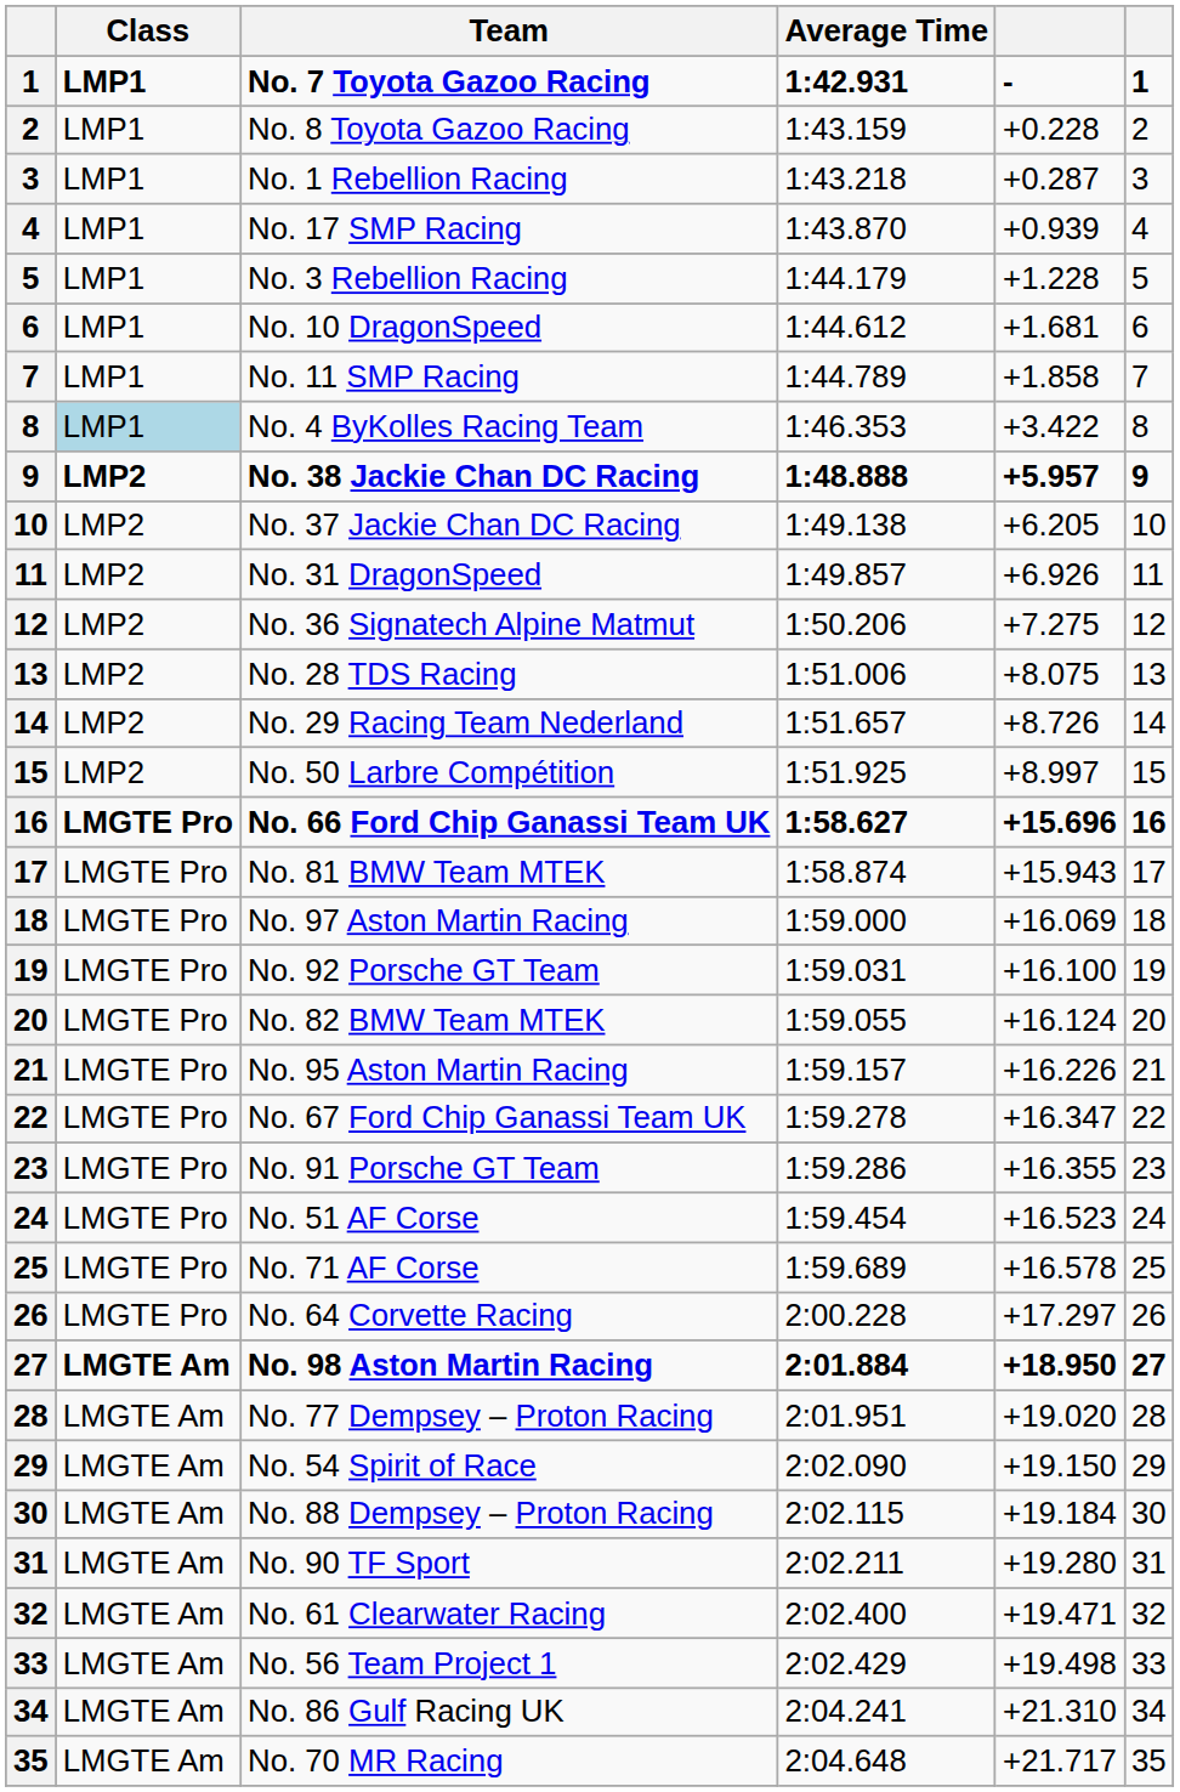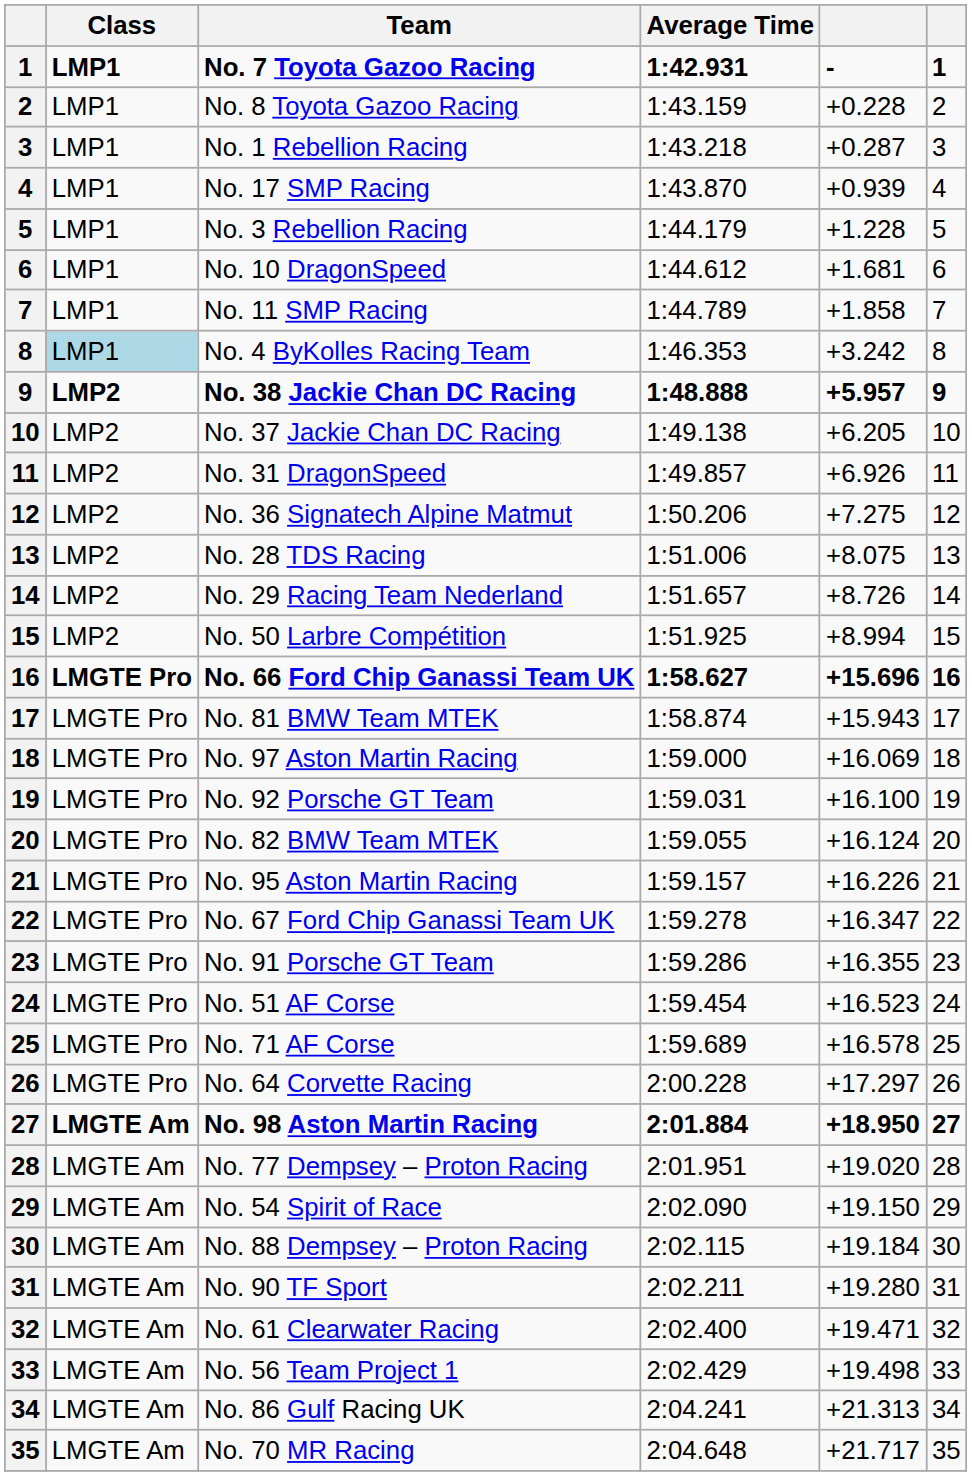No. 4 ByKolles Racing Team | column 5: +3.422 -> +3.242
No. 50 Larbre Compétition | column 5: +8.997 -> +8.994
No. 86 Gulf Racing UK | column 5: +21.310 -> +21.313
